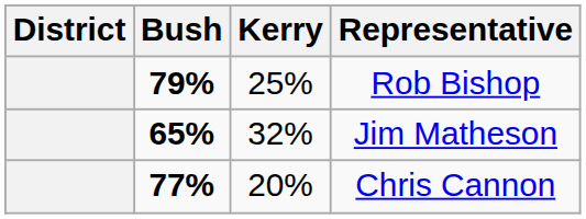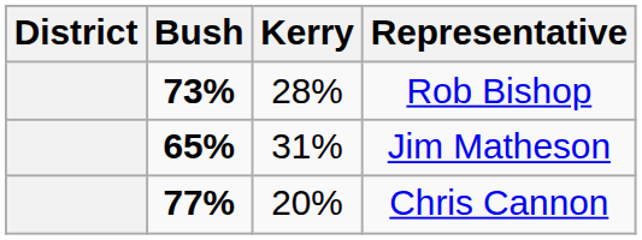Rob Bishop | Bush: 79% -> 73%
Rob Bishop | Kerry: 25% -> 28%
Jim Matheson | Kerry: 32% -> 31%
